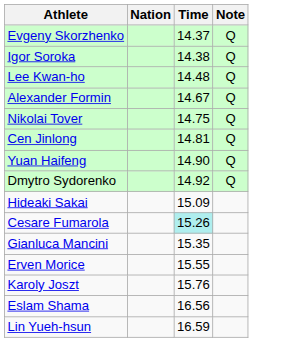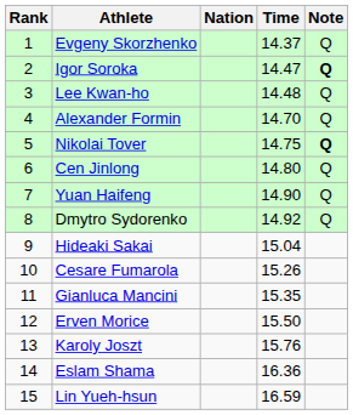+ column: Rank | 1 | 2 | 3 | 4 | 5 | 6 | 7 | 8 | 9 | 10 | 11 | 12 | 13 | 14 | 15
Igor Soroka | Time: 14.38 -> 14.47
Igor Soroka | Note: normal -> bold
Alexander Formin | Time: 14.67 -> 14.70
Nikolai Tover | Note: normal -> bold
Cen Jinlong | Time: 14.81 -> 14.80
Hideaki Sakai | Time: 15.09 -> 15.04
Cesare Fumarola | Time: paleturquoise background -> no background
Erven Morice | Time: 15.55 -> 15.50
Eslam Shama | Time: 16.56 -> 16.36
